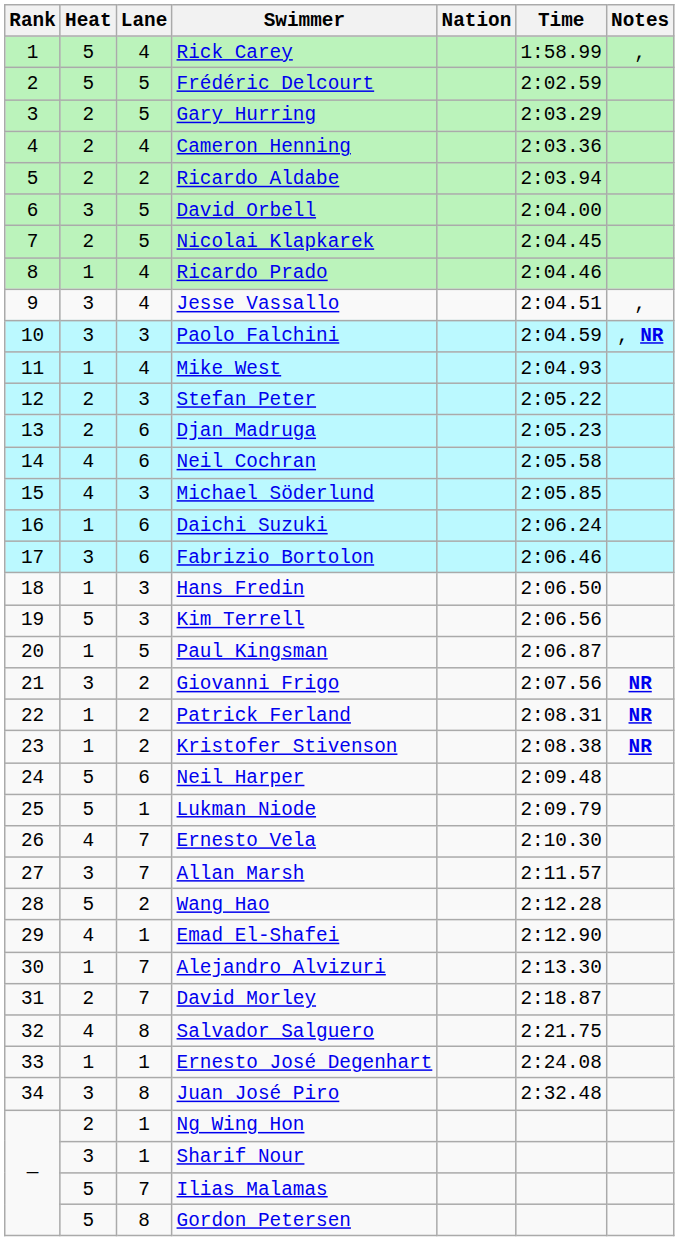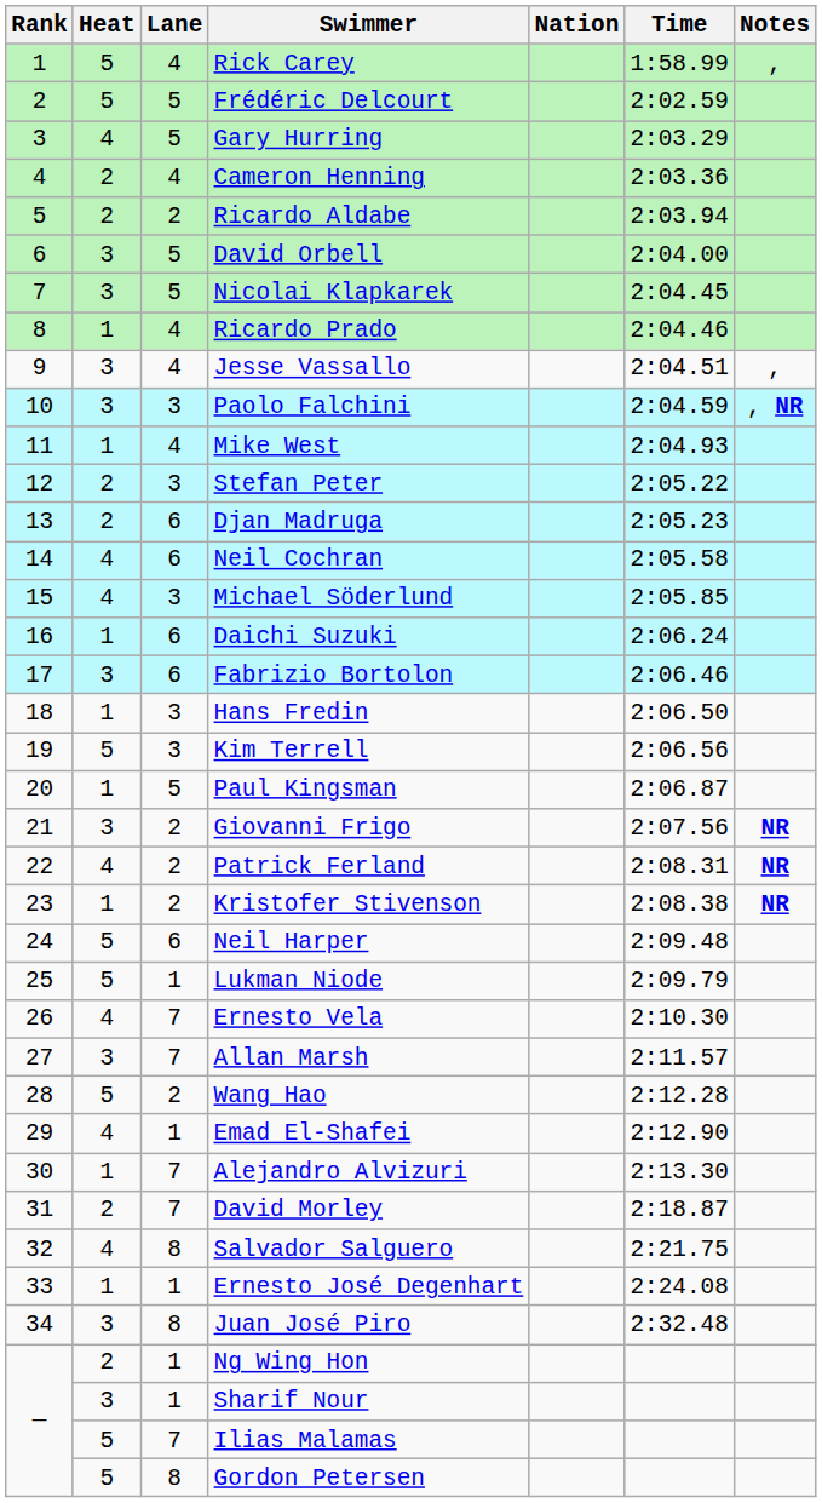Gary Hurring | Heat: 2 -> 4
Nicolai Klapkarek | Heat: 2 -> 3
Patrick Ferland | Heat: 1 -> 4
